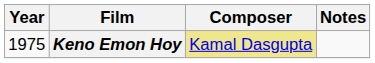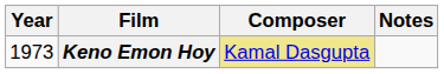Keno Emon Hoy | Year: 1975 -> 1973
